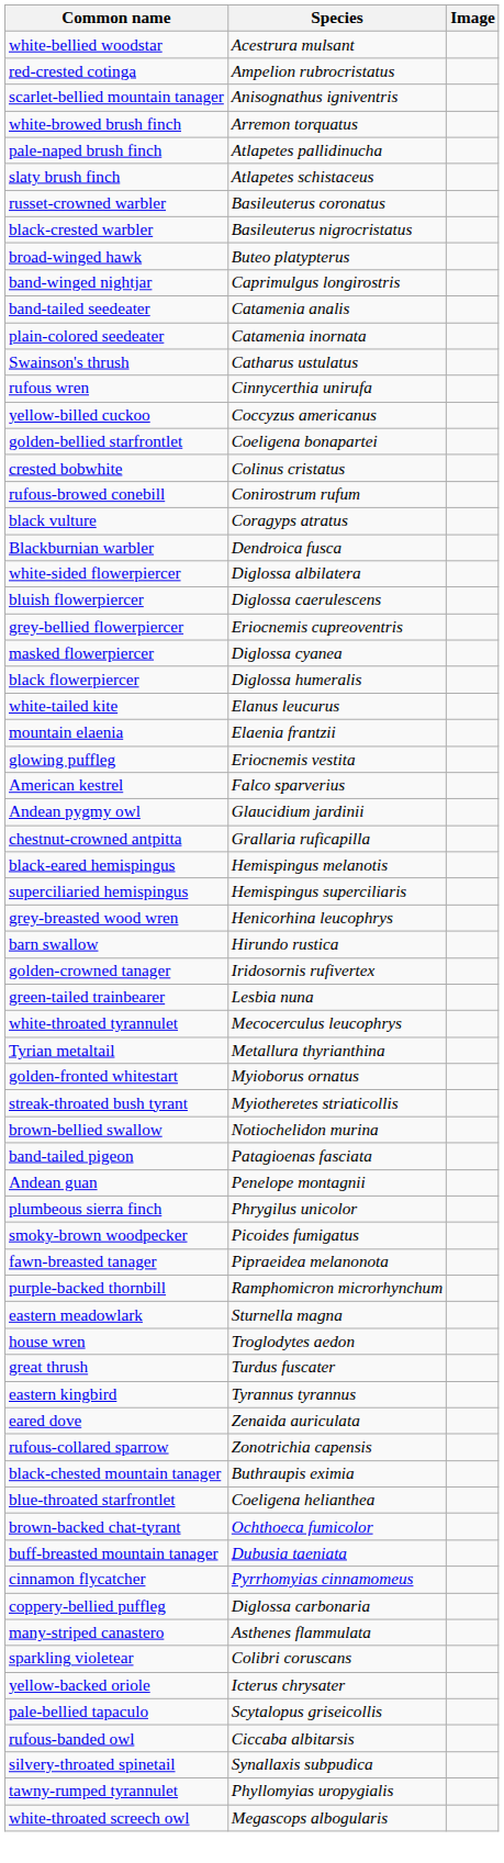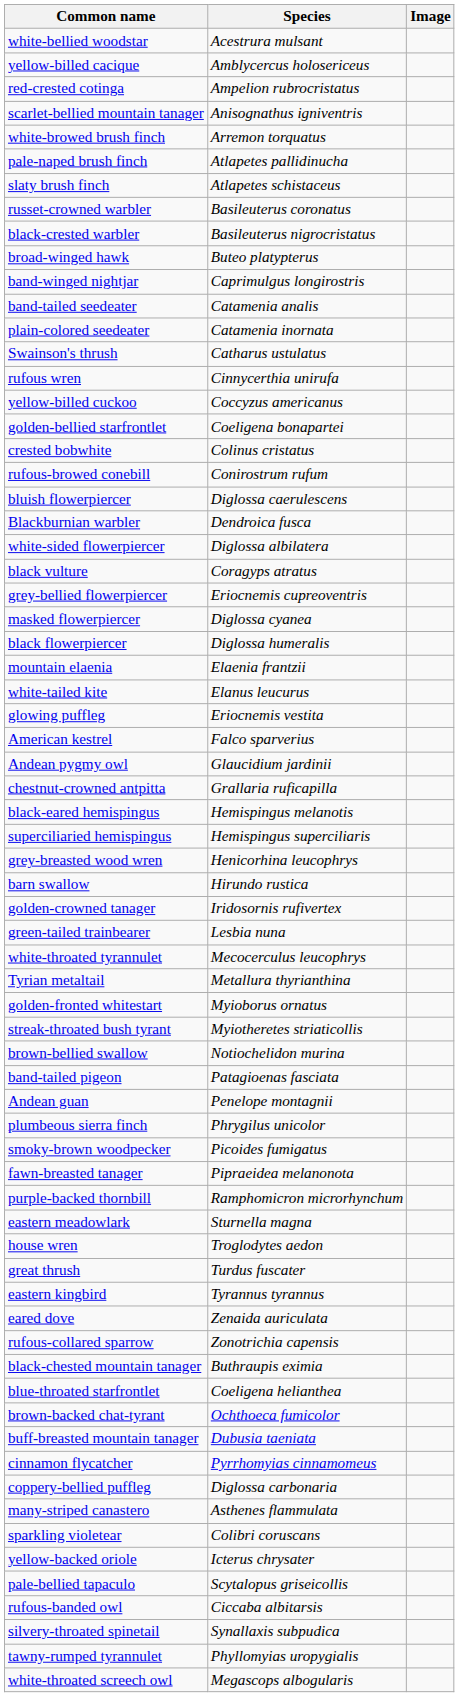+ row: yellow-billed cacique | Amblycercus holosericeus
rows swapped: black vulture <-> bluish flowerpiercer
rows swapped: mountain elaenia <-> white-tailed kite
